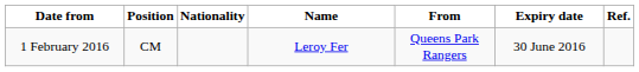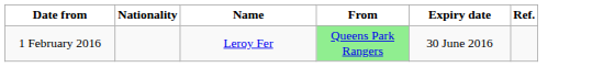- column: Position | CM
1 February 2016 | From: no background -> lightgreen background
